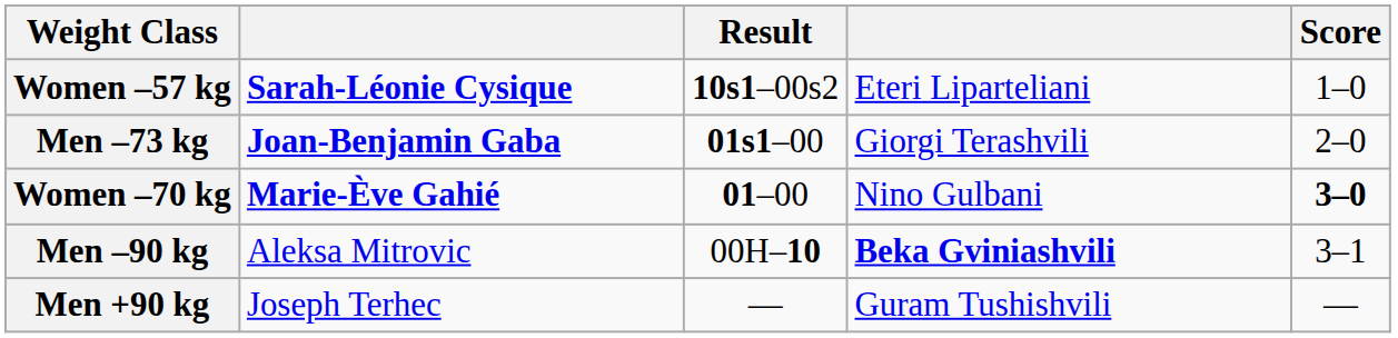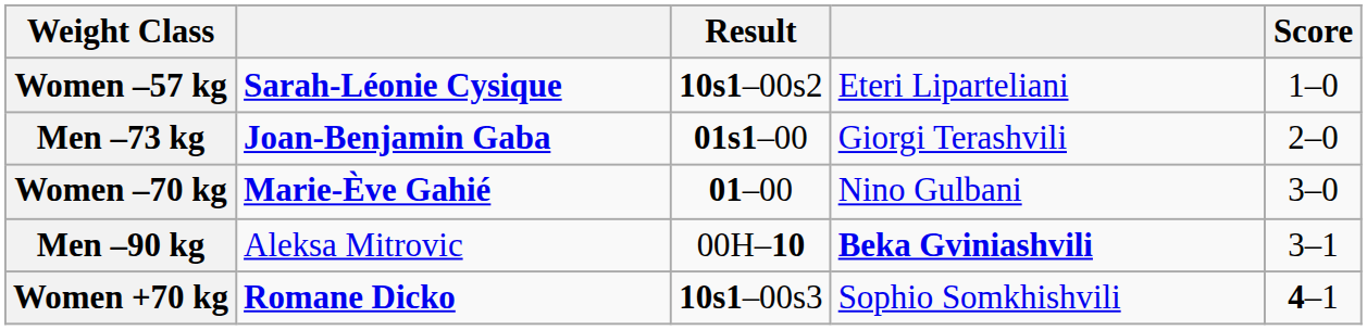Women –70 kg | Score: bold -> normal
+ row: Women +70 kg | Romane Dicko | 10s1–00s3 | Sophio Somkhishvili | 4–1
- row: Men +90 kg | Joseph Terhec | — | Guram Tushishvili | —
